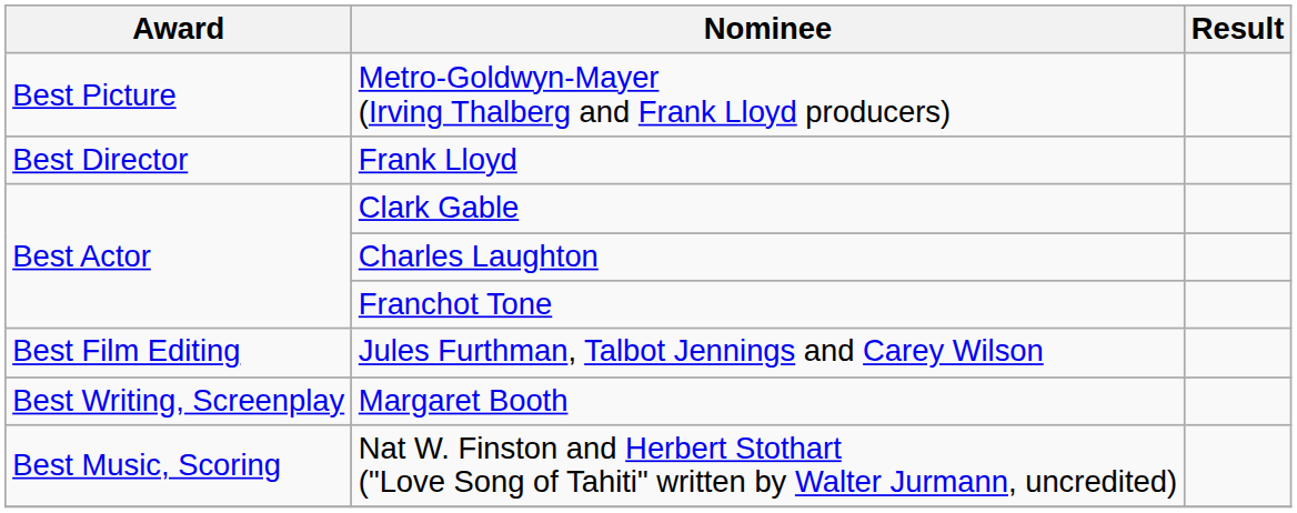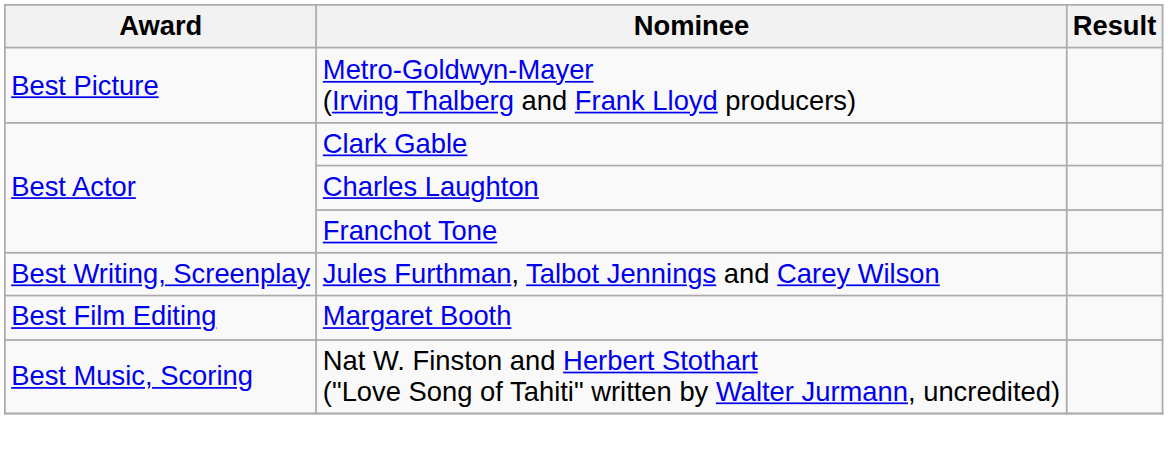- row: Best Director | Frank Lloyd
Jules Furthman, Talbot Jennings and Carey Wilson | Award: Best Film Editing -> Best Writing, Screenplay
Margaret Booth | Award: Best Writing, Screenplay -> Best Film Editing
